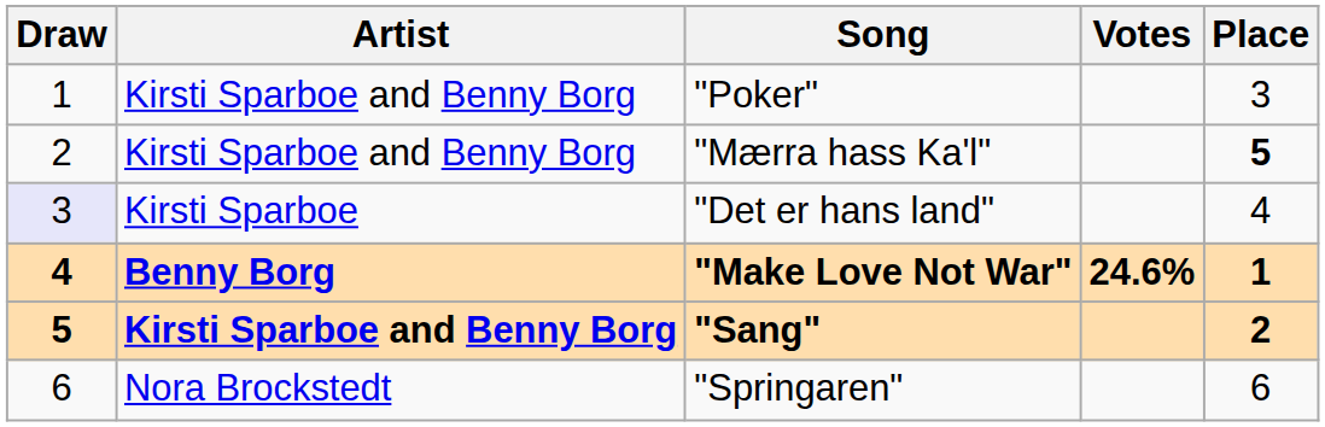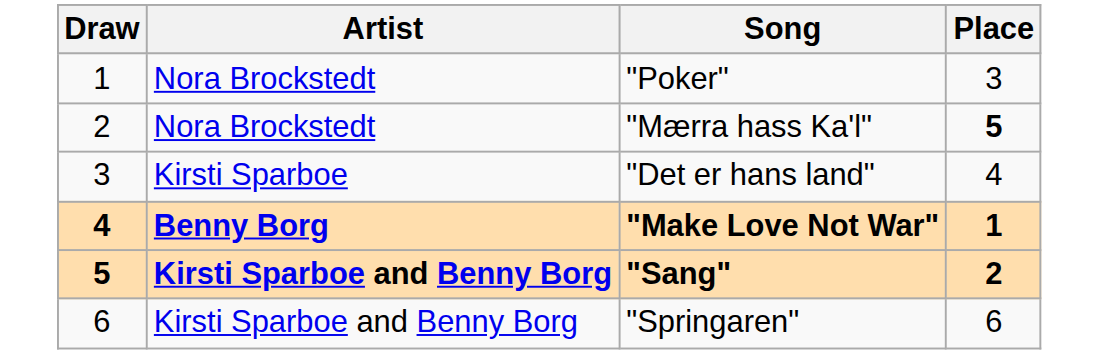- column: Votes | 24.6%
"Poker" | Artist: Kirsti Sparboe and Benny Borg -> Nora Brockstedt
"Mærra hass Ka'l" | Artist: Kirsti Sparboe and Benny Borg -> Nora Brockstedt
"Det er hans land" | Draw: lavender background -> no background
"Springaren" | Artist: Nora Brockstedt -> Kirsti Sparboe and Benny Borg
